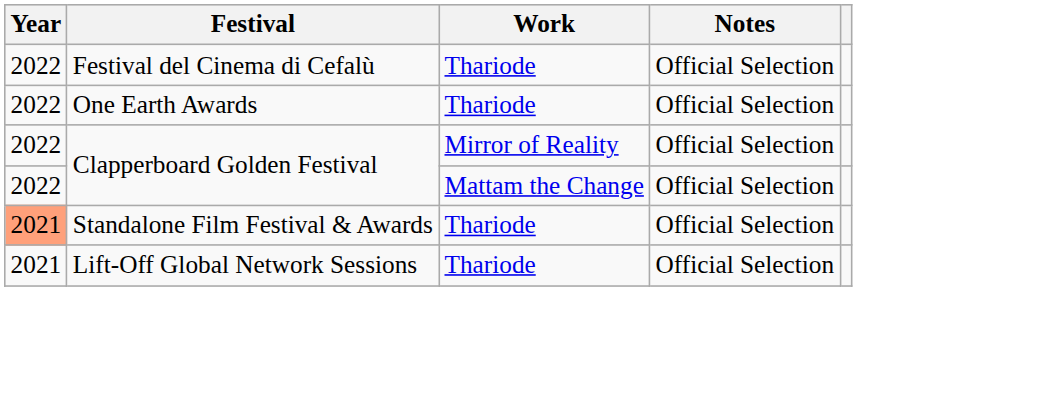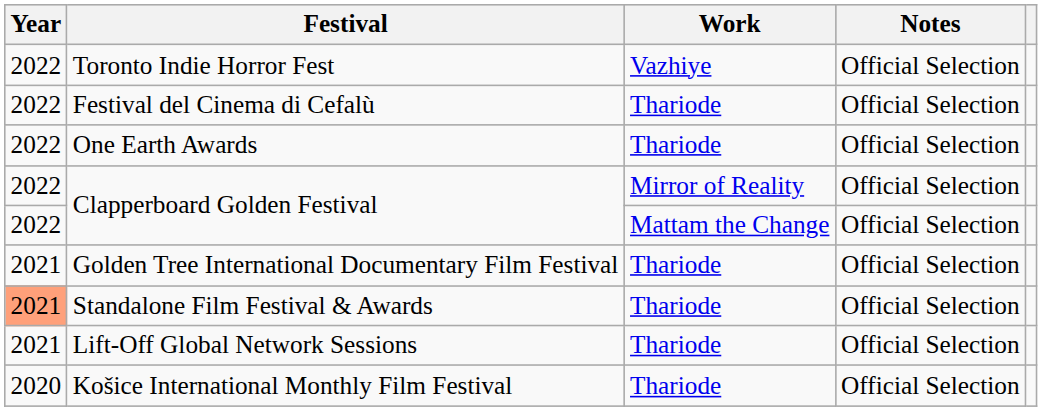+ row: 2022 | Toronto Indie Horror Fest | Vazhiye | Official Selection
+ row: 2021 | Golden Tree International Documentary Film Festival | Thariode | Official Selection
+ row: 2020 | Košice International Monthly Film Festival | Thariode | Official Selection
